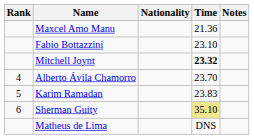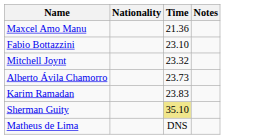- column: Rank | 4 | 5 | 6
Mitchell Joynt | Time: bold -> normal
Alberto Ávila Chamorro | Time: 23.70 -> 23.73
